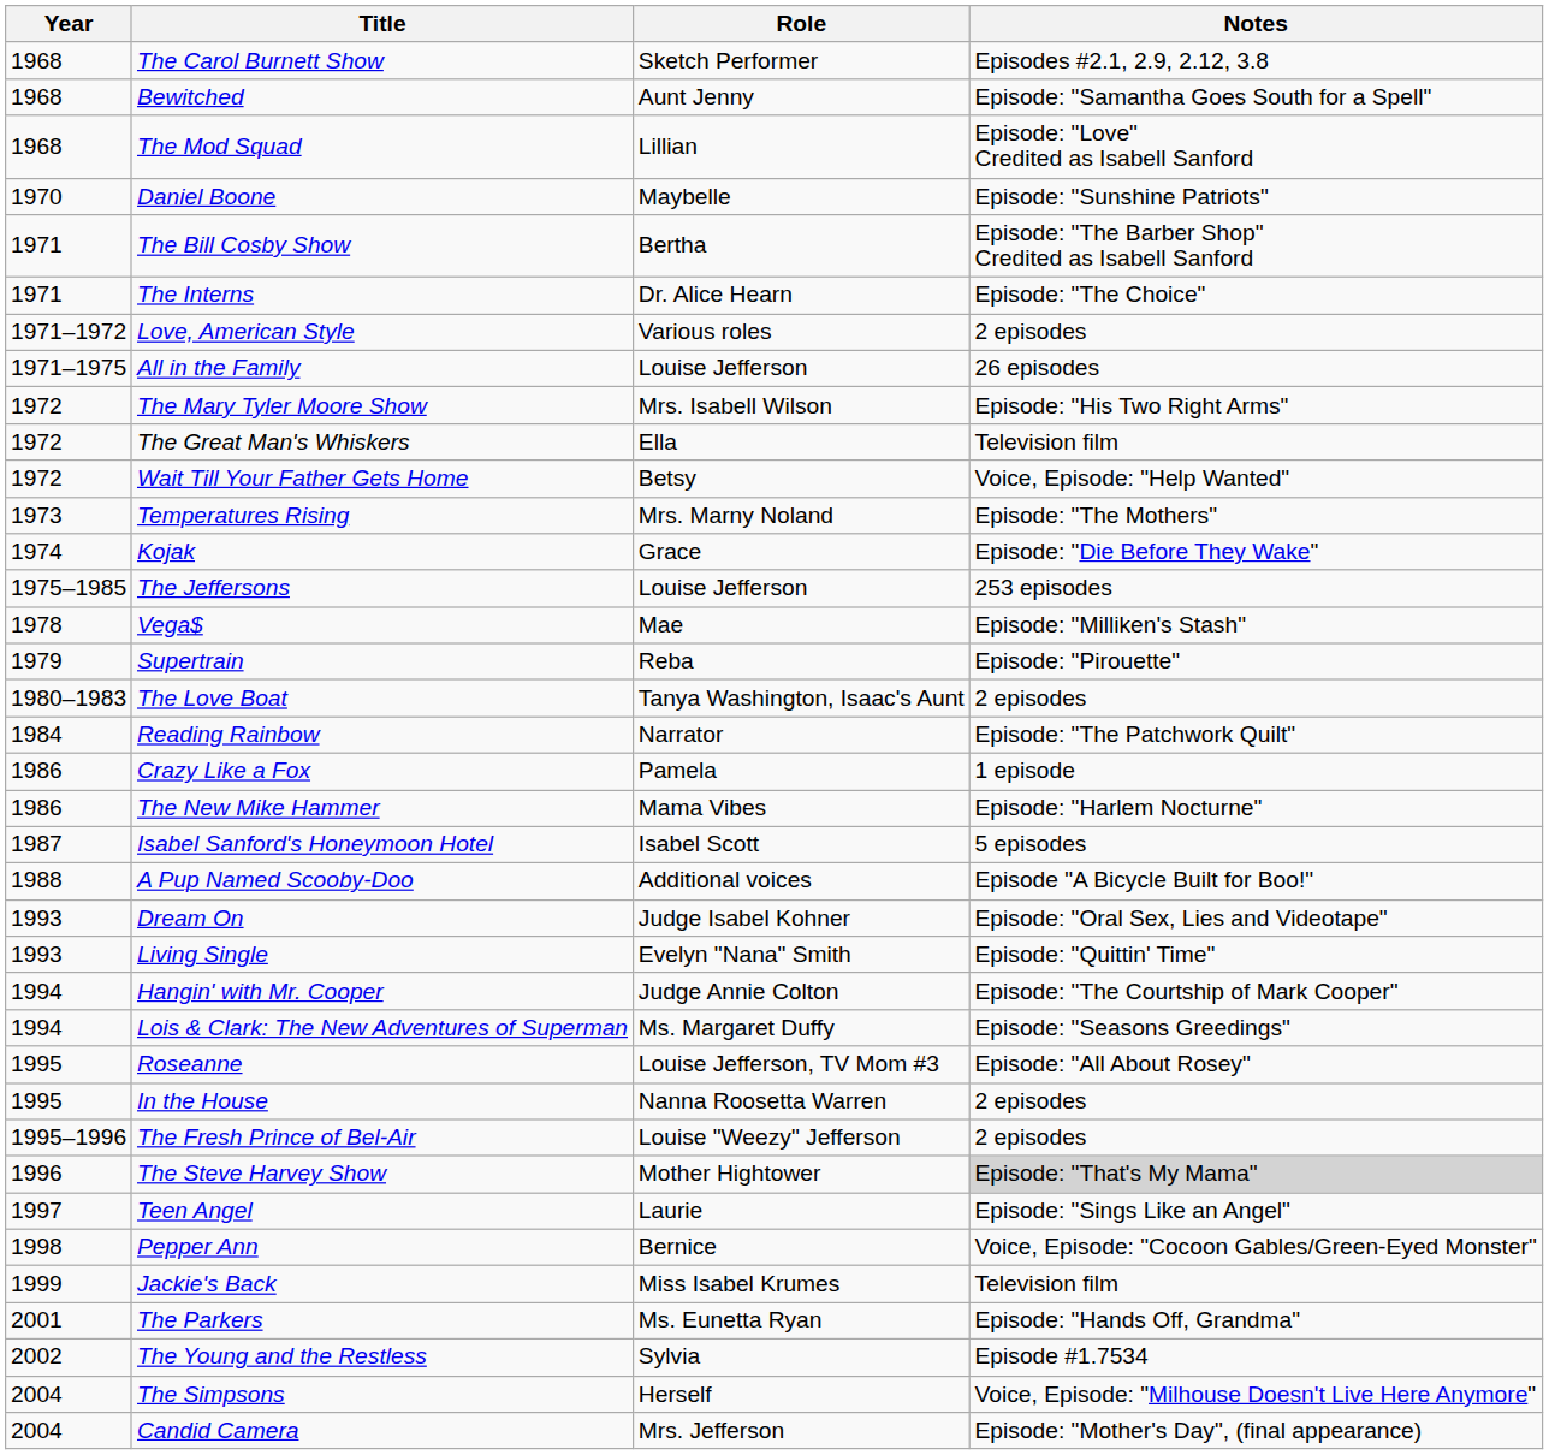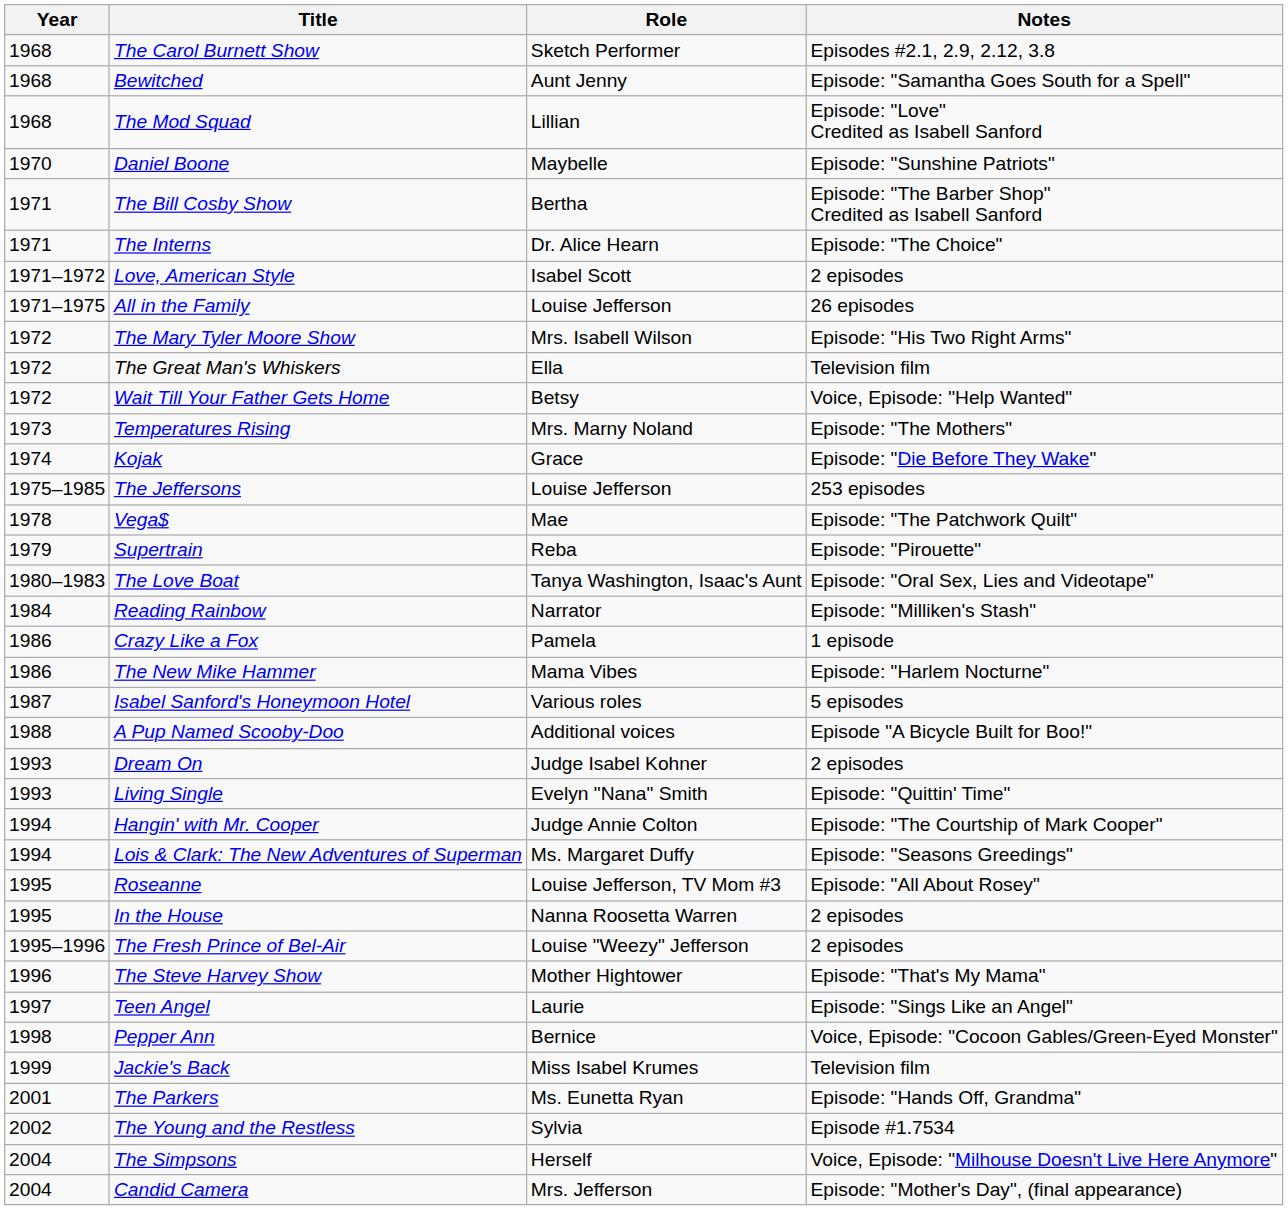Love, American Style | Role: Various roles -> Isabel Scott
Vega$ | Notes: Episode: "Milliken's Stash" -> Episode: "The Patchwork Quilt"
The Love Boat | Notes: 2 episodes -> Episode: "Oral Sex, Lies and Videotape"
Reading Rainbow | Notes: Episode: "The Patchwork Quilt" -> Episode: "Milliken's Stash"
Isabel Sanford's Honeymoon Hotel | Role: Isabel Scott -> Various roles
Dream On | Notes: Episode: "Oral Sex, Lies and Videotape" -> 2 episodes
The Steve Harvey Show | Notes: lightgrey background -> no background
